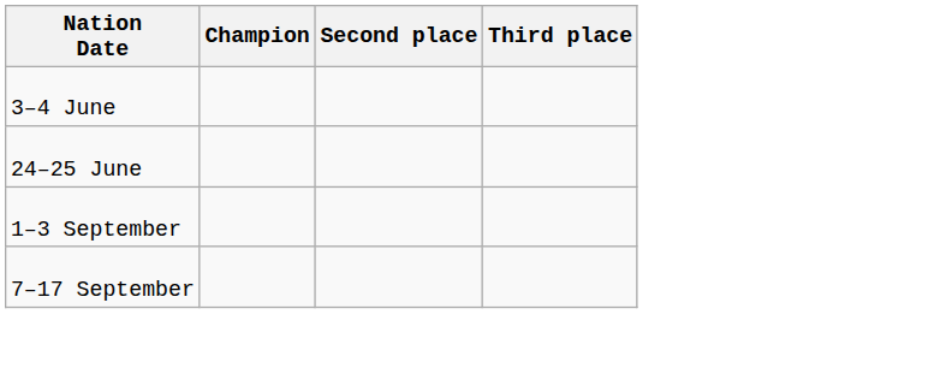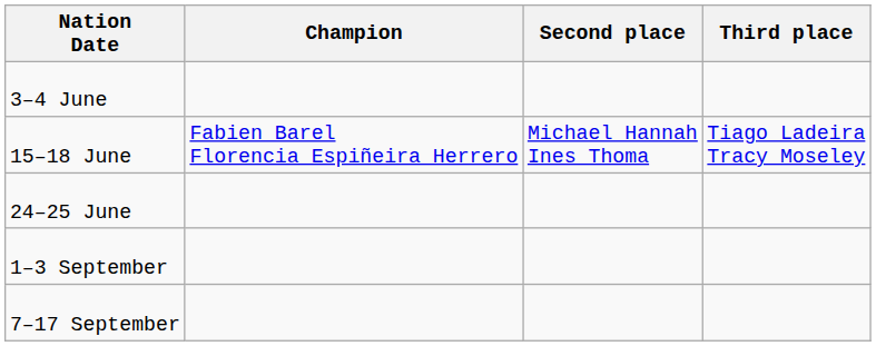+ row: 15–18 June | Fabien Barel Florencia Espiñeira Herrero | Michael Hannah Ines Thoma | Tiago Ladeira Tracy Moseley
